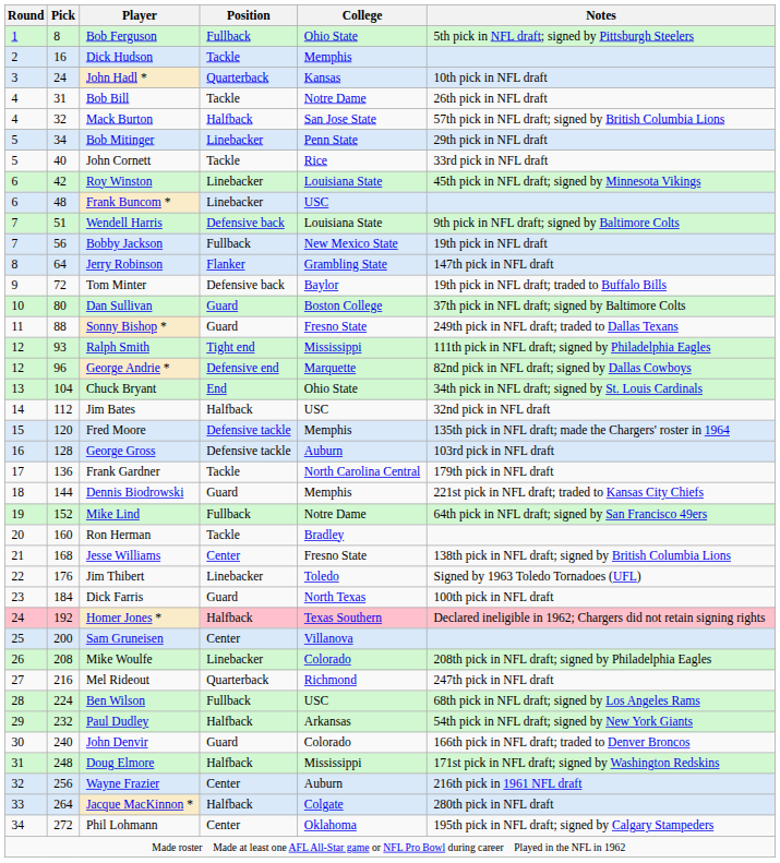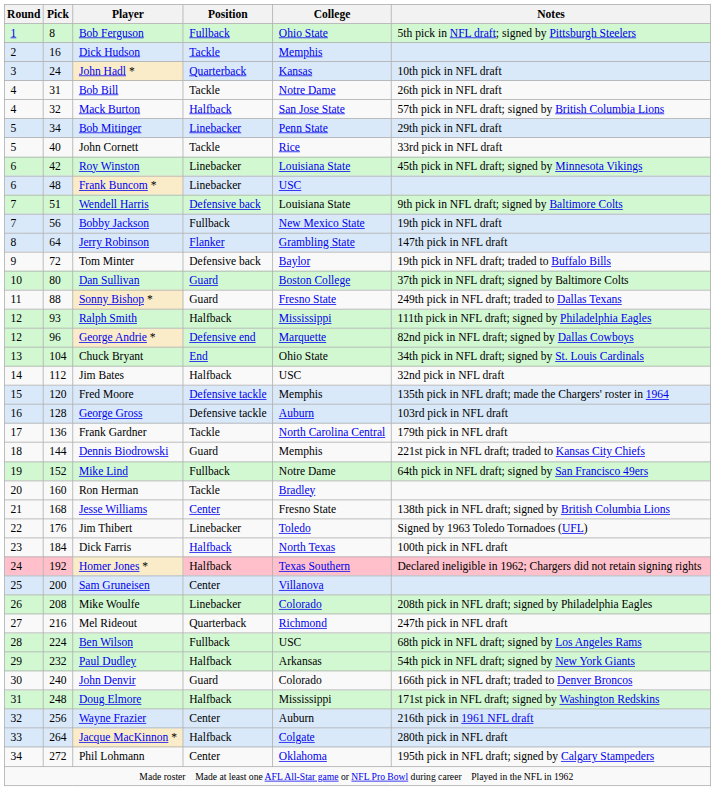Ralph Smith | Position: Tight end -> Halfback
Dick Farris | Position: Guard -> Halfback
